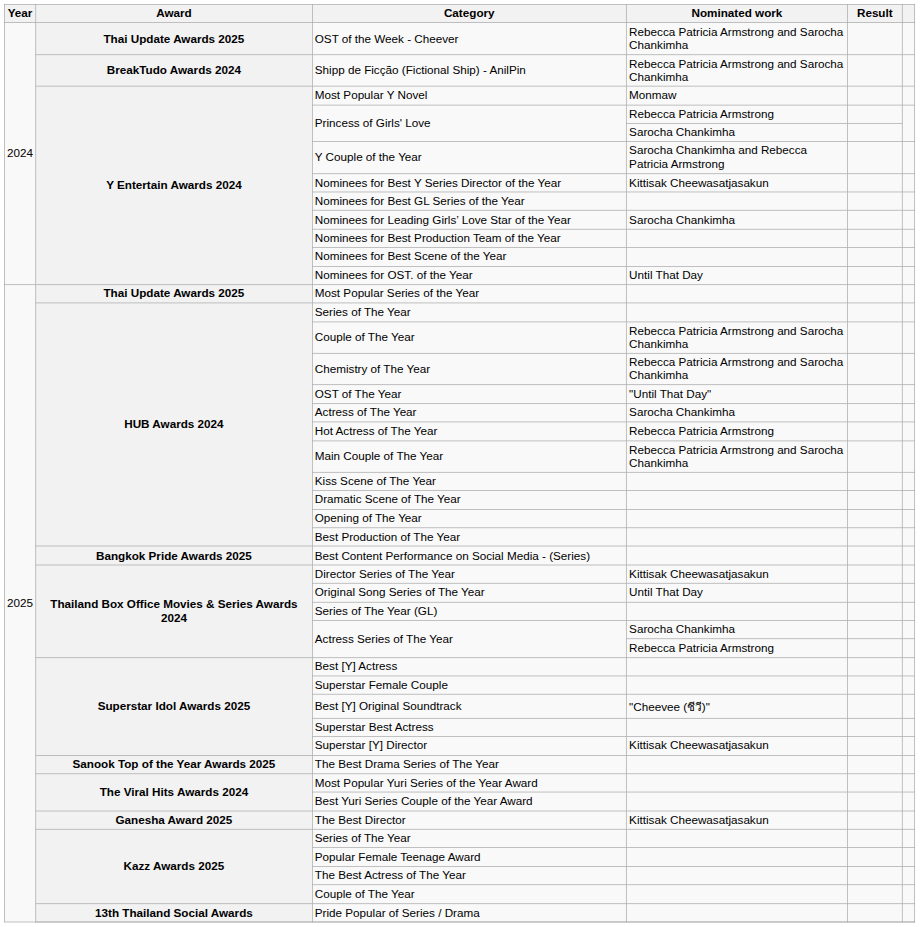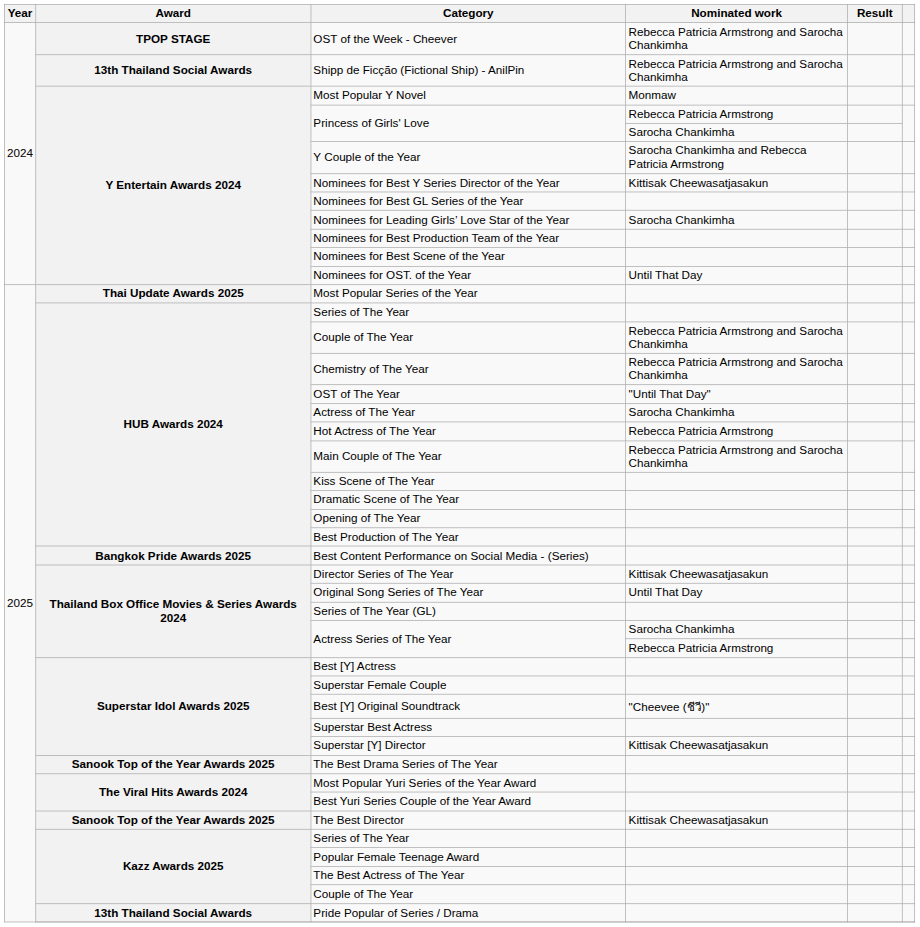OST of the Week - Cheever | Award: Thai Update Awards 2025 -> TPOP STAGE
Shipp de Ficção (Fictional Ship) - AnilPin | Award: BreakTudo Awards 2024 -> 13th Thailand Social Awards
The Best Director | Award: Ganesha Award 2025 -> Sanook Top of the Year Awards 2025
